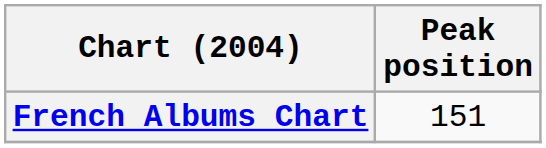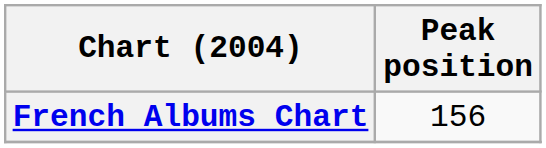French Albums Chart | Peak position: 151 -> 156
